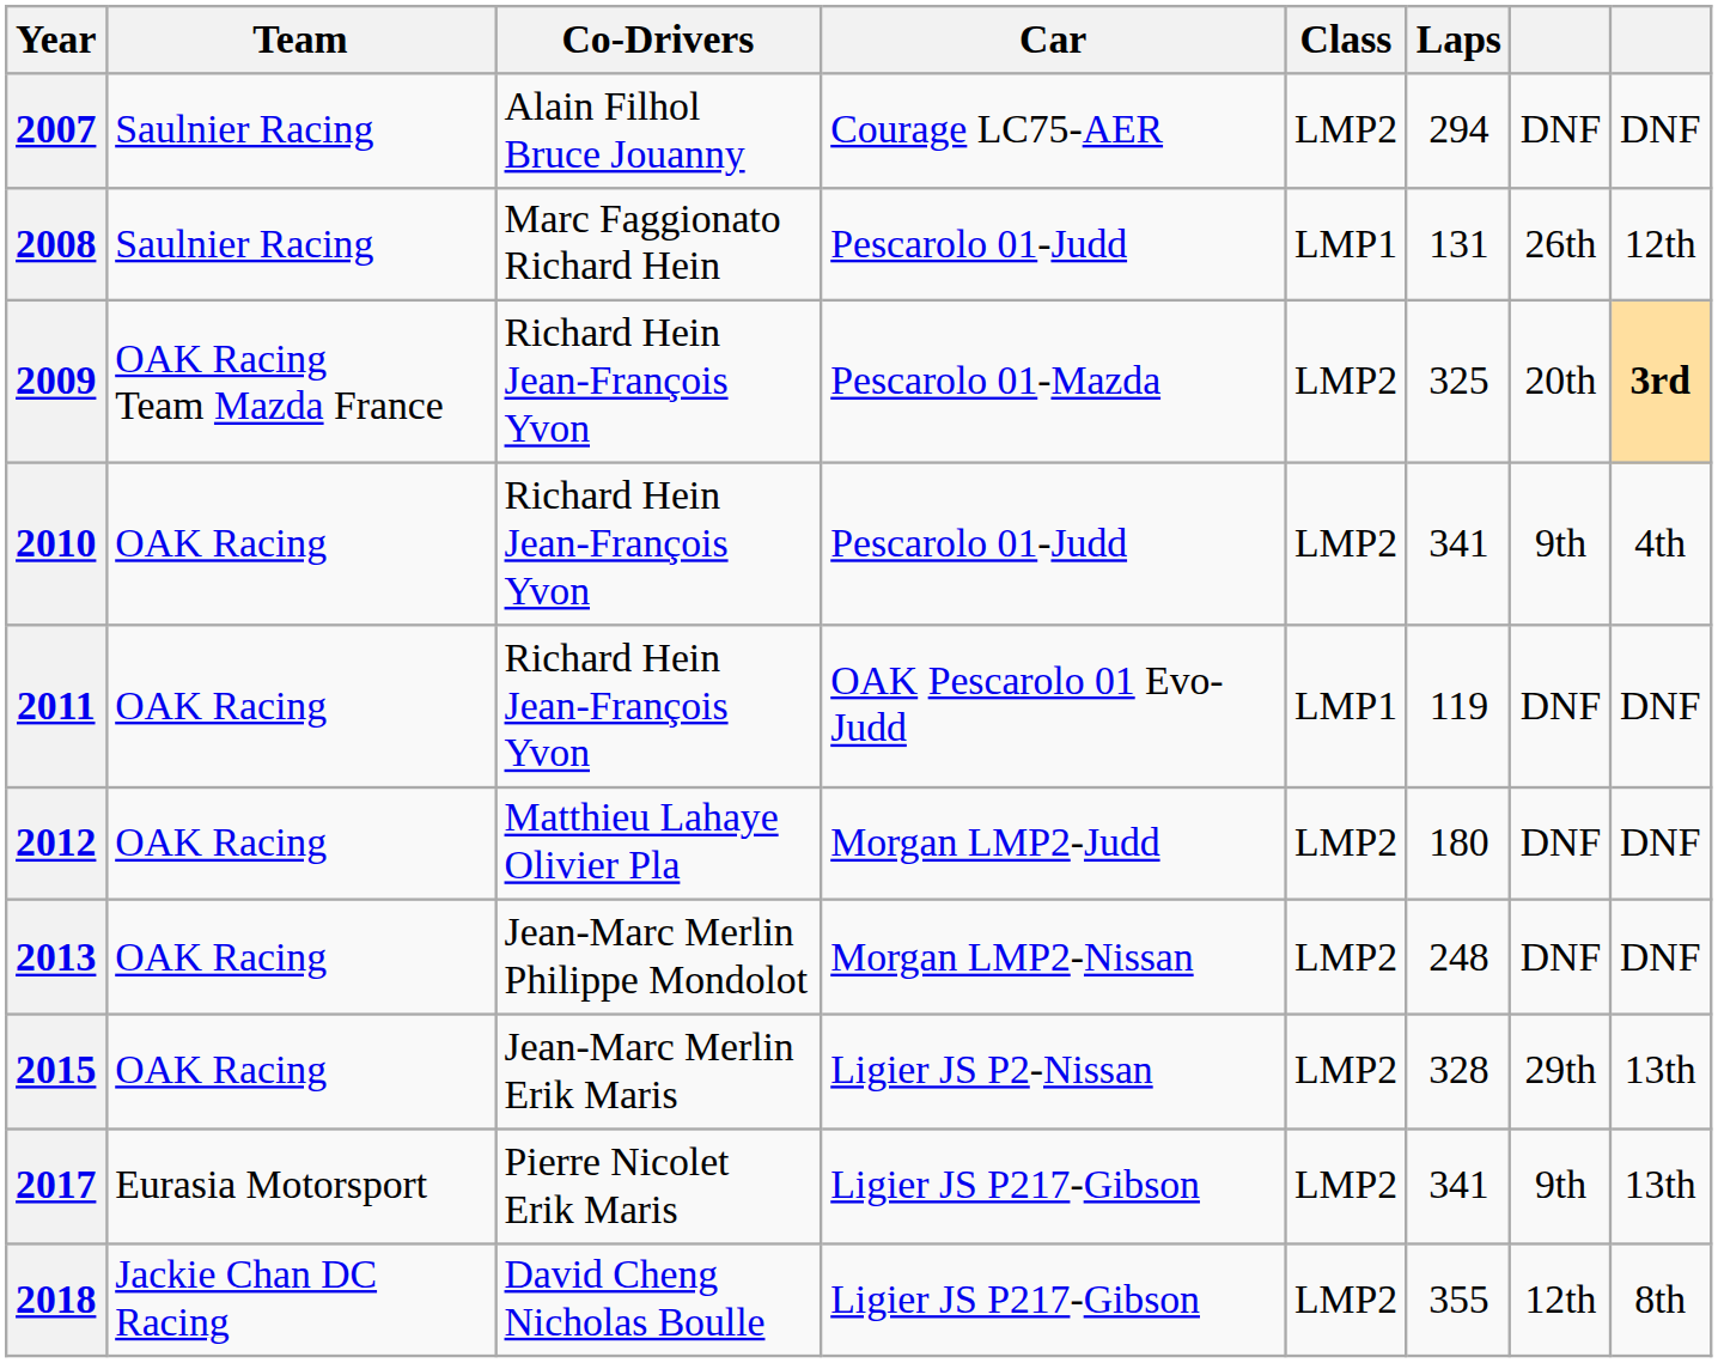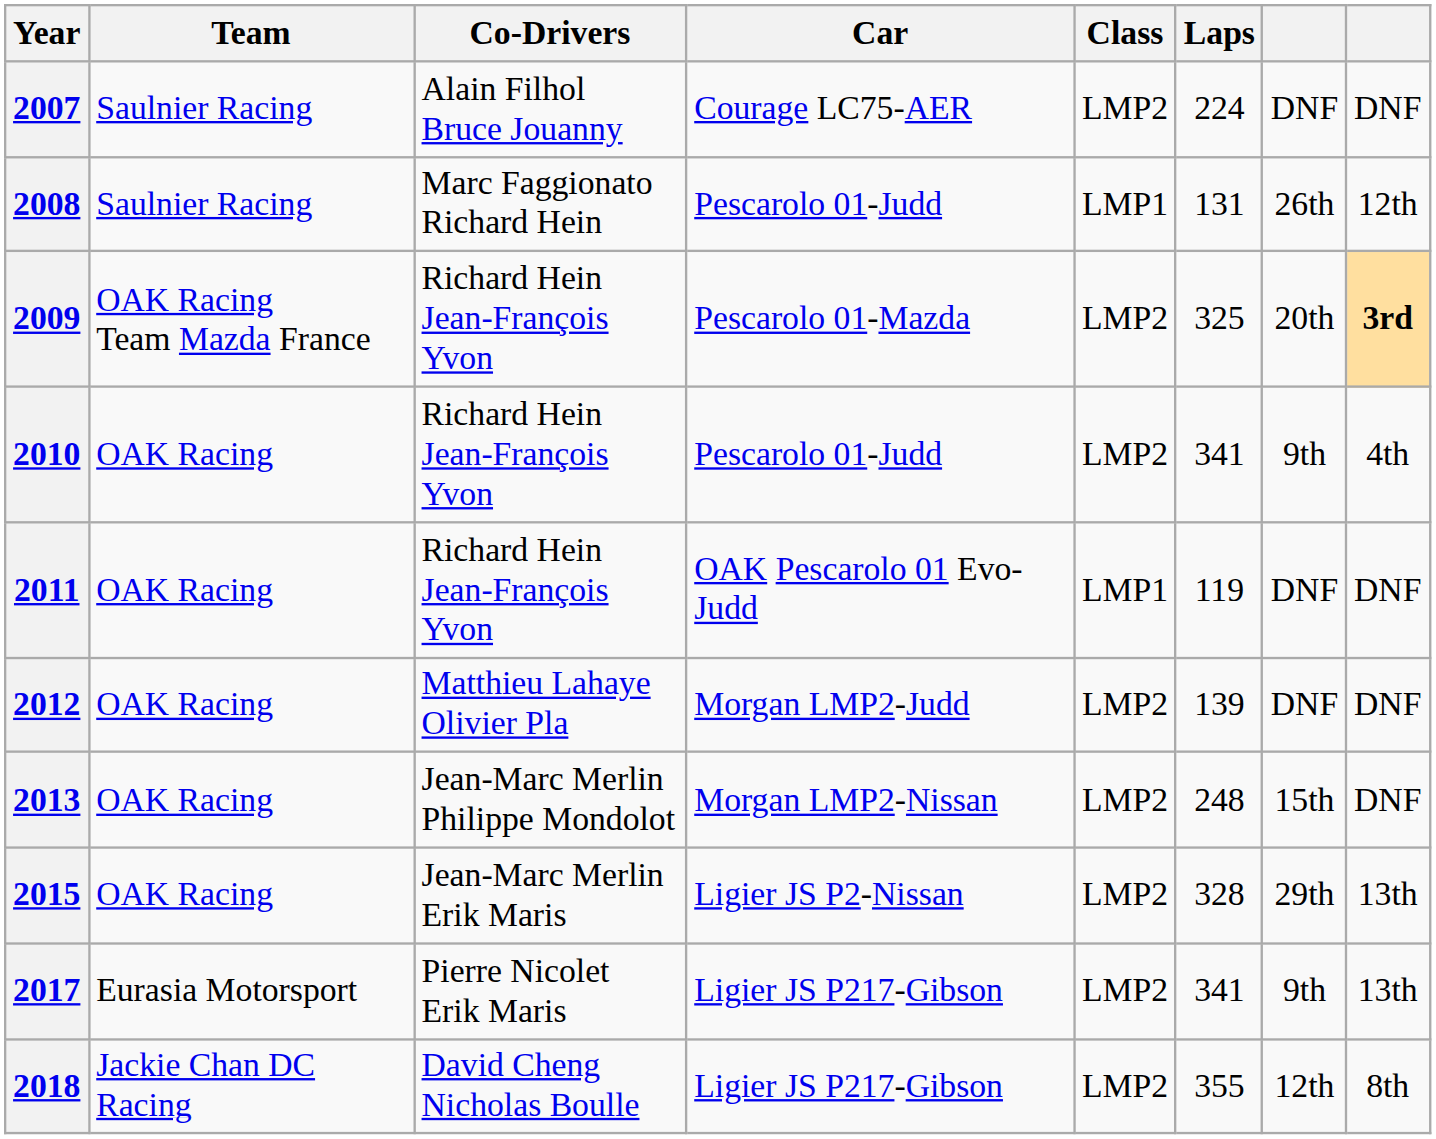2007 | Laps: 294 -> 224
2012 | Laps: 180 -> 139
2013 | column 7: DNF -> 15th
